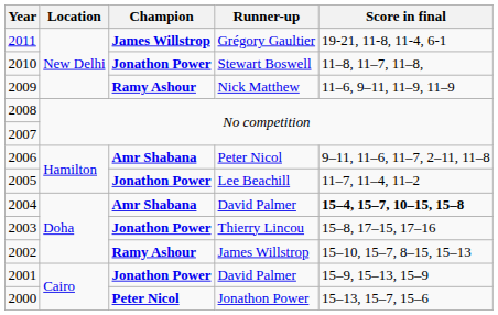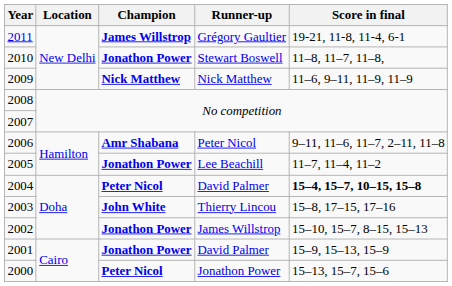2009 | Champion: Ramy Ashour -> Nick Matthew
2004 | Champion: Amr Shabana -> Peter Nicol
2003 | Champion: Jonathon Power -> John White
2002 | Champion: Ramy Ashour -> Jonathon Power
